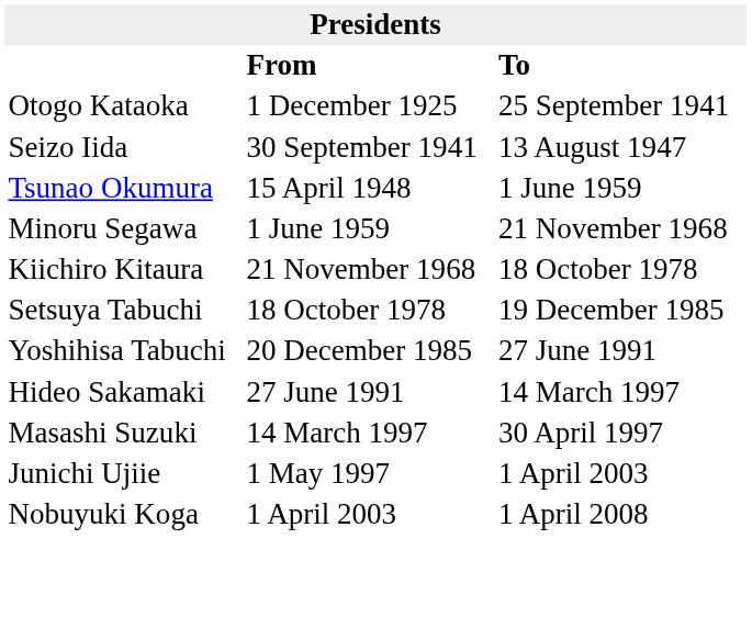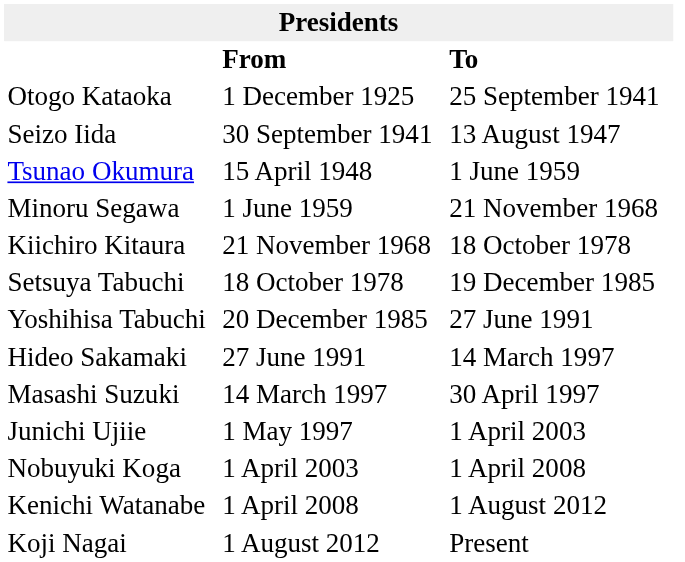+ row: Kenichi Watanabe | 1 April 2008 | 1 August 2012
+ row: Koji Nagai | 1 August 2012 | Present
